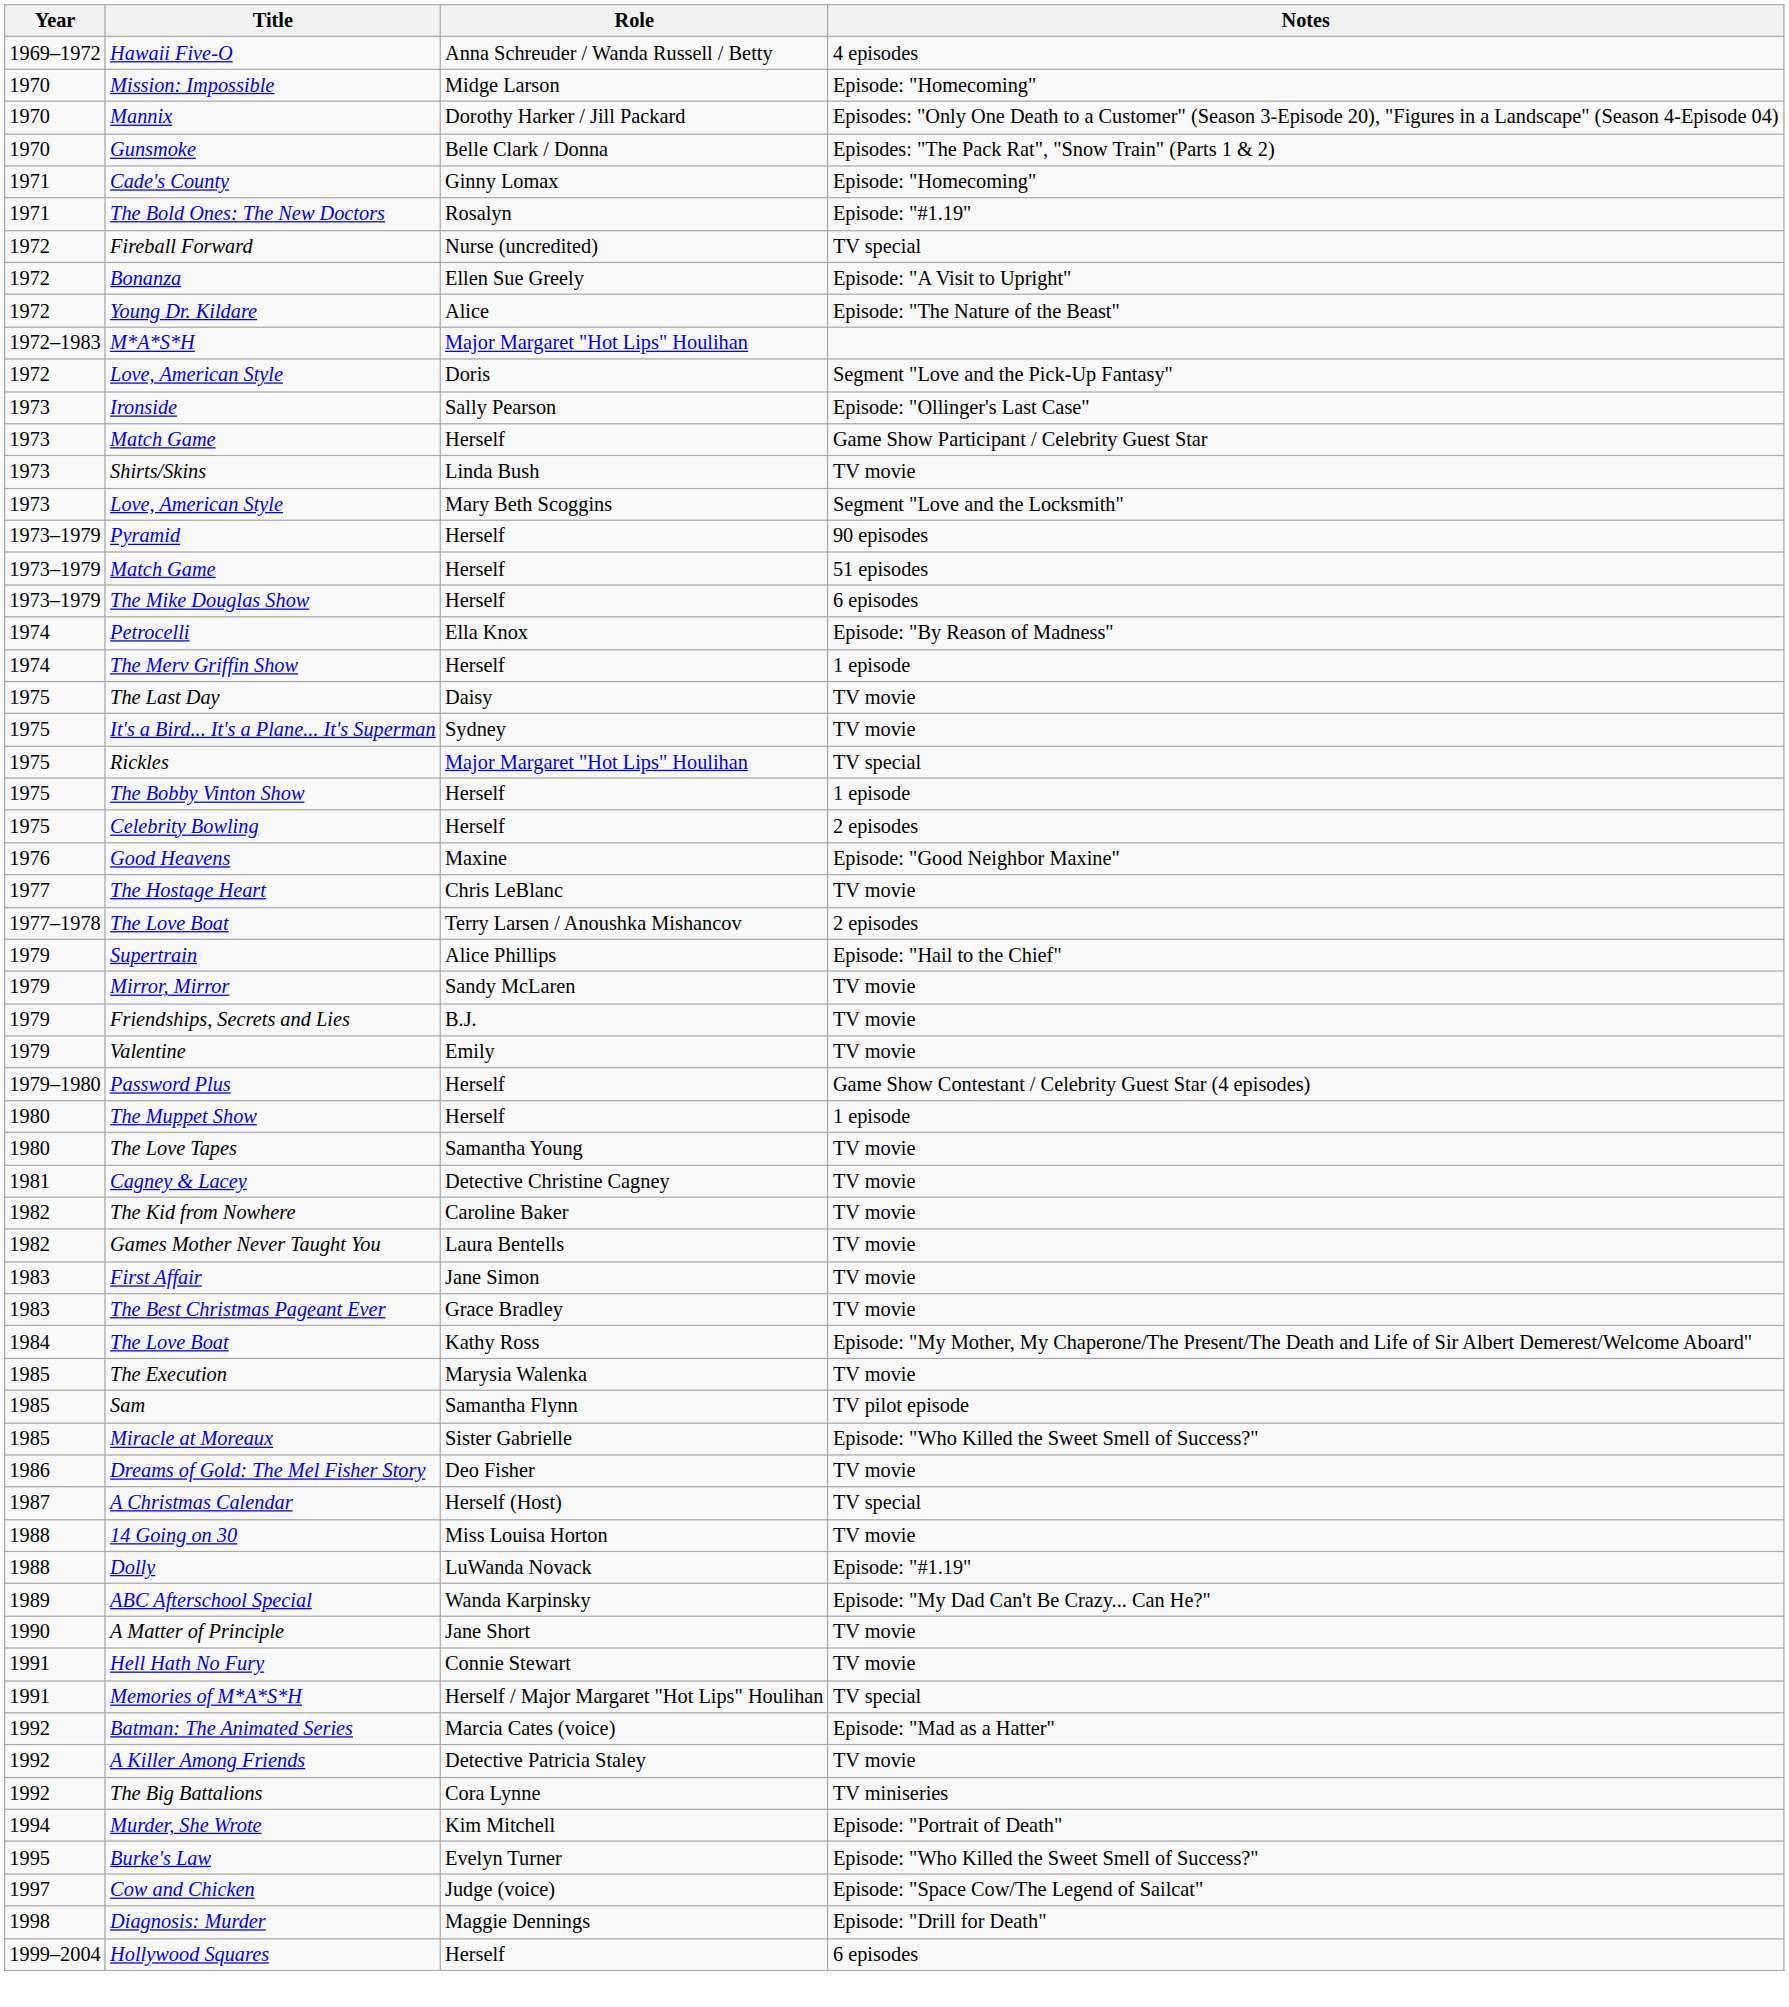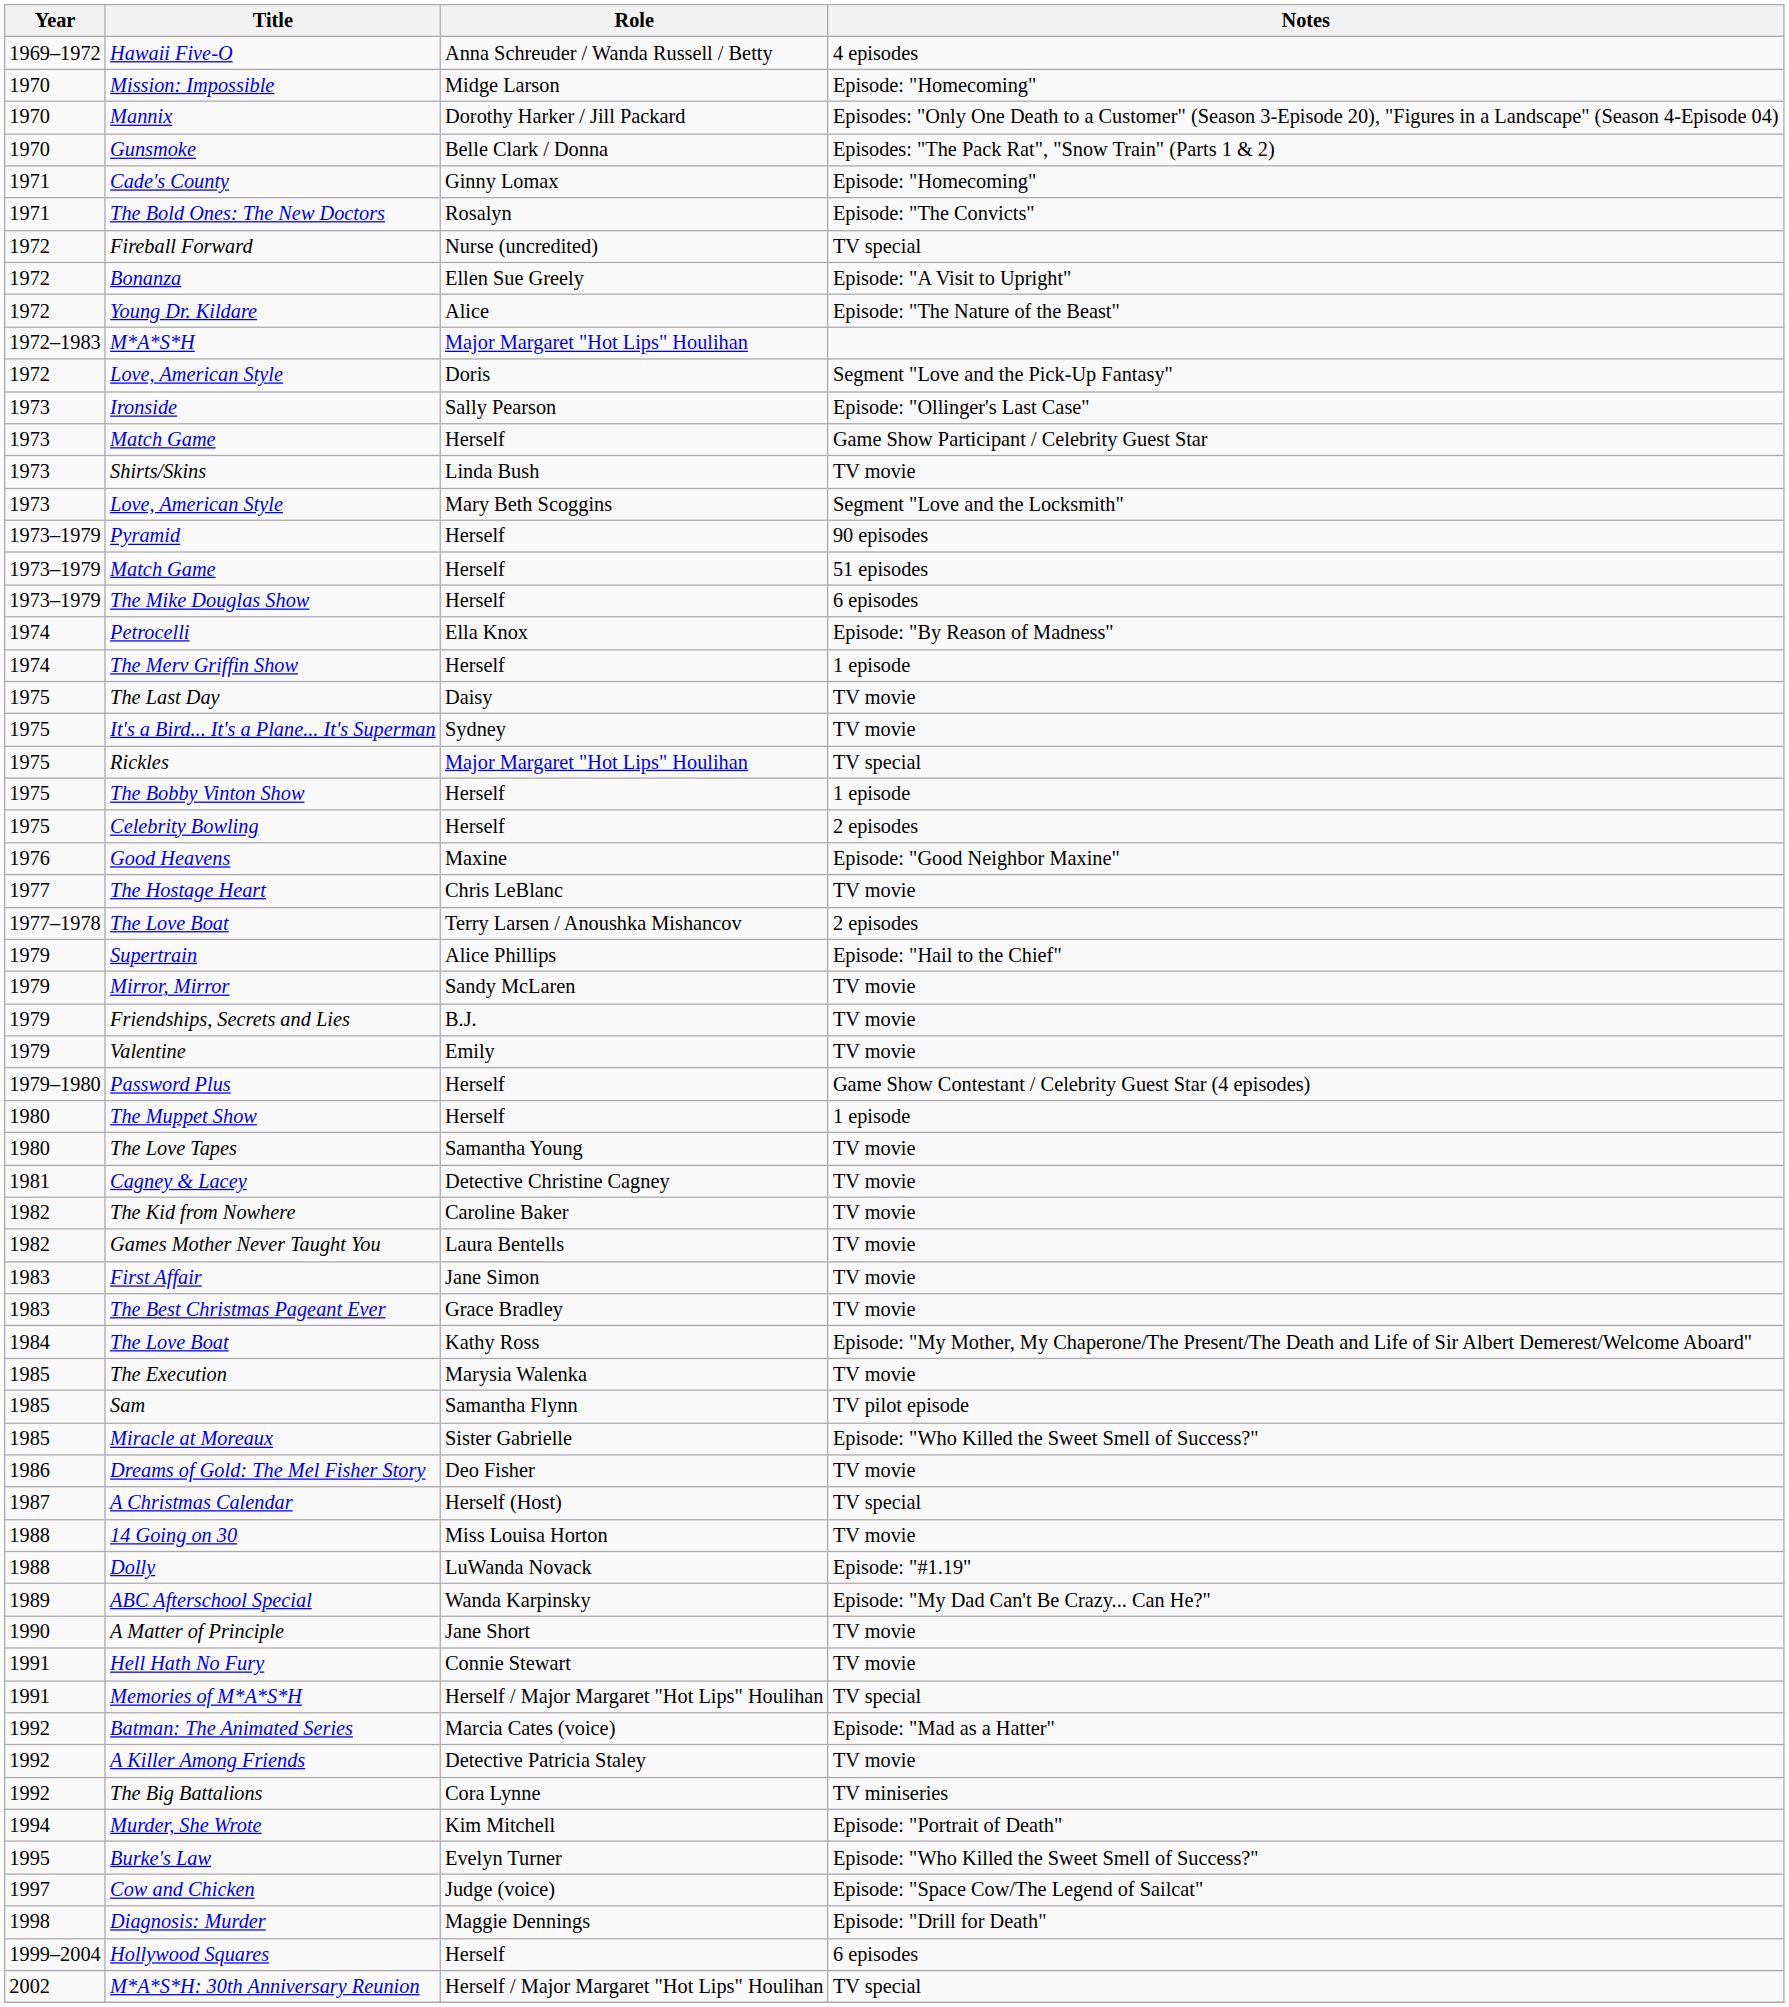The Bold Ones: The New Doctors | Notes: Episode: "#1.19" -> Episode: "The Convicts"
+ row: 2002 | M*A*S*H: 30th Anniversary Reunion | Herself / Major Margaret "Hot Lips" Houlihan | TV special
